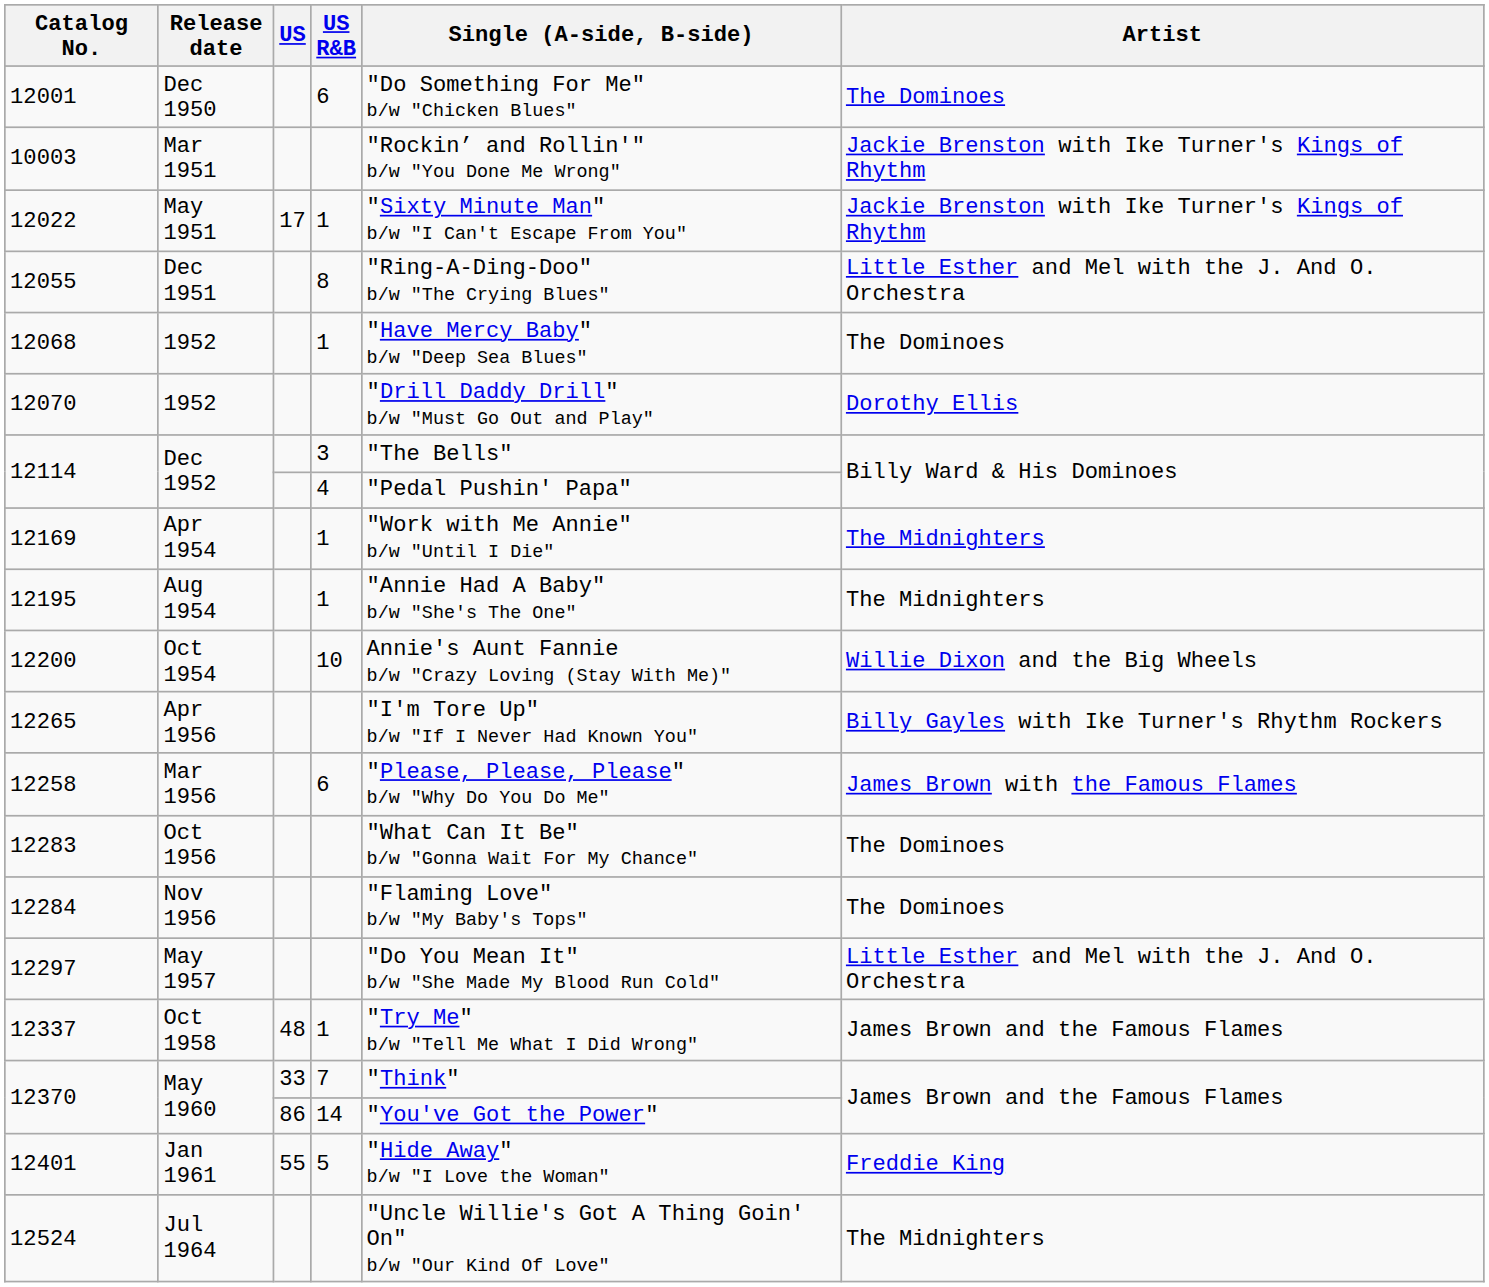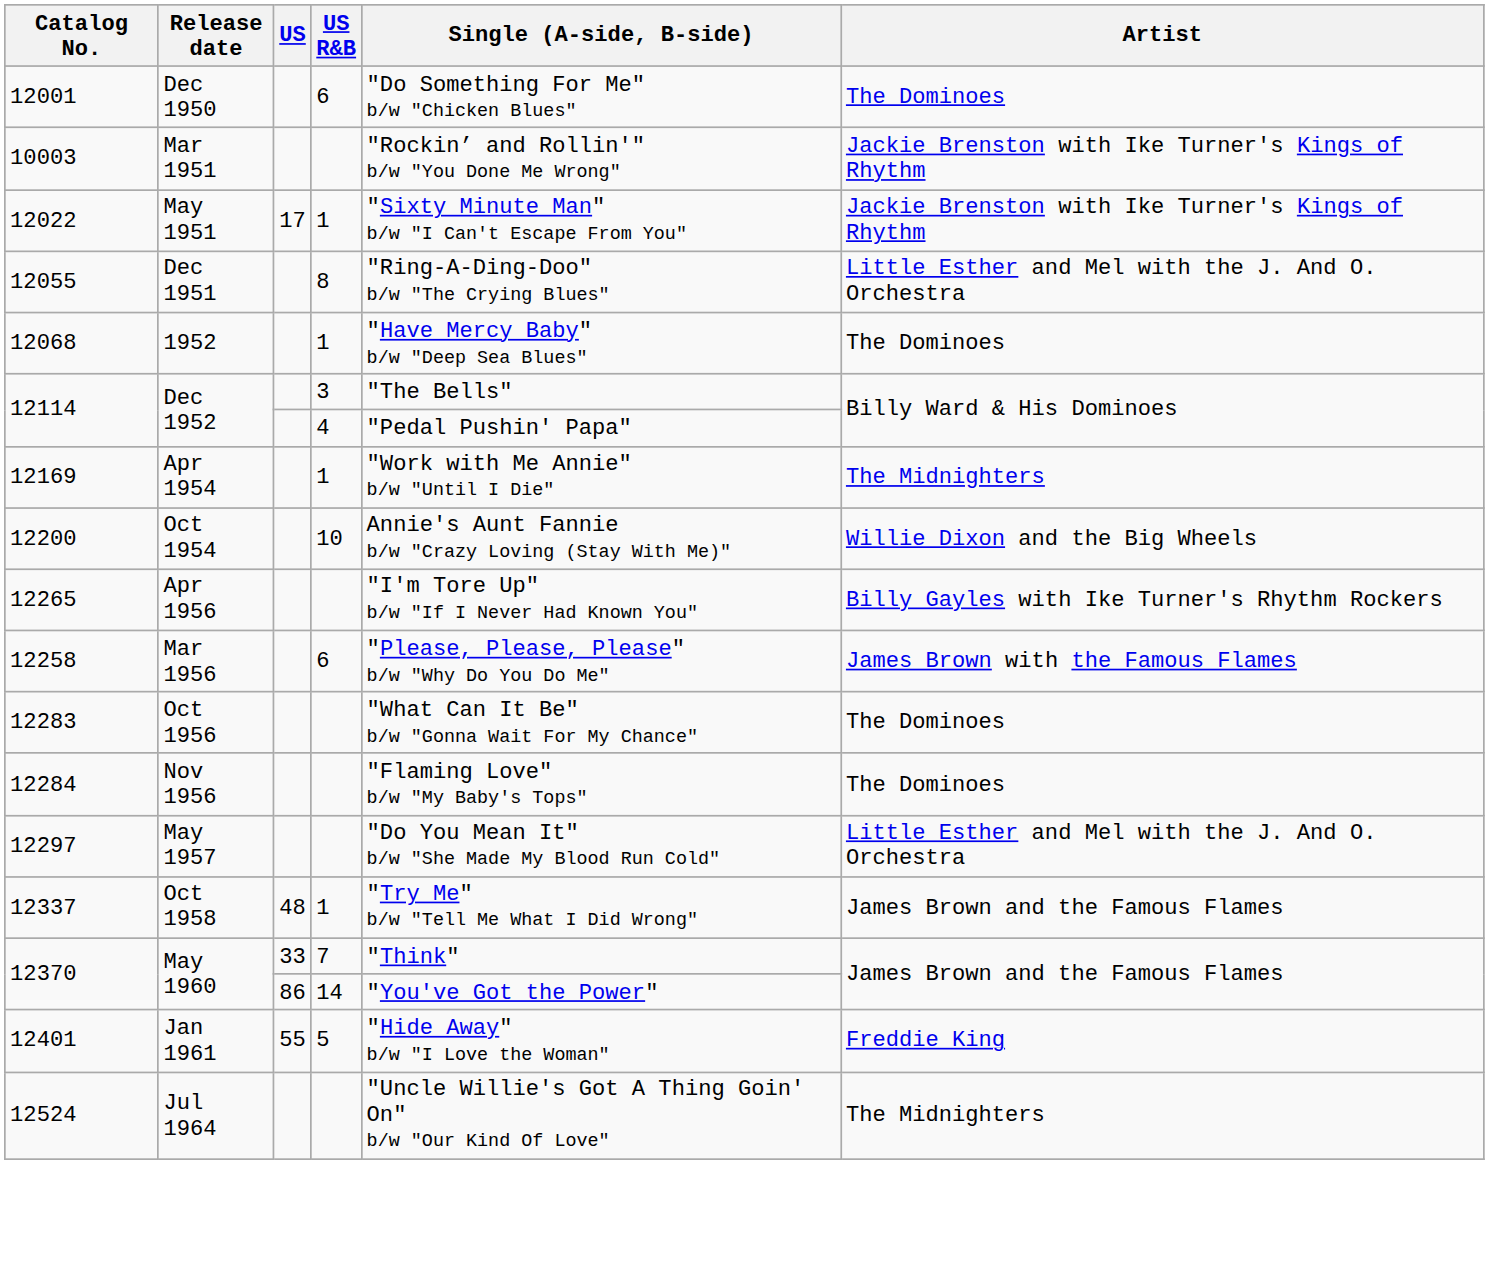- row: 12070 | 1952 | "Drill Daddy Drill" b/w "Must Go Out and Play" | Dorothy Ellis
- row: 12195 | Aug 1954 | 1 | "Annie Had A Baby" b/w "She's The One" | The Midnighters
